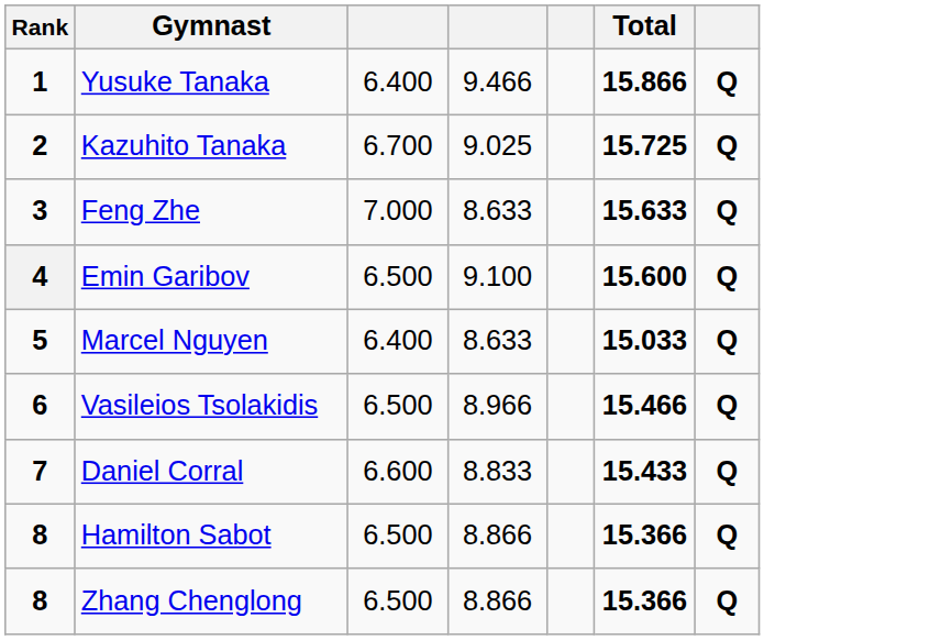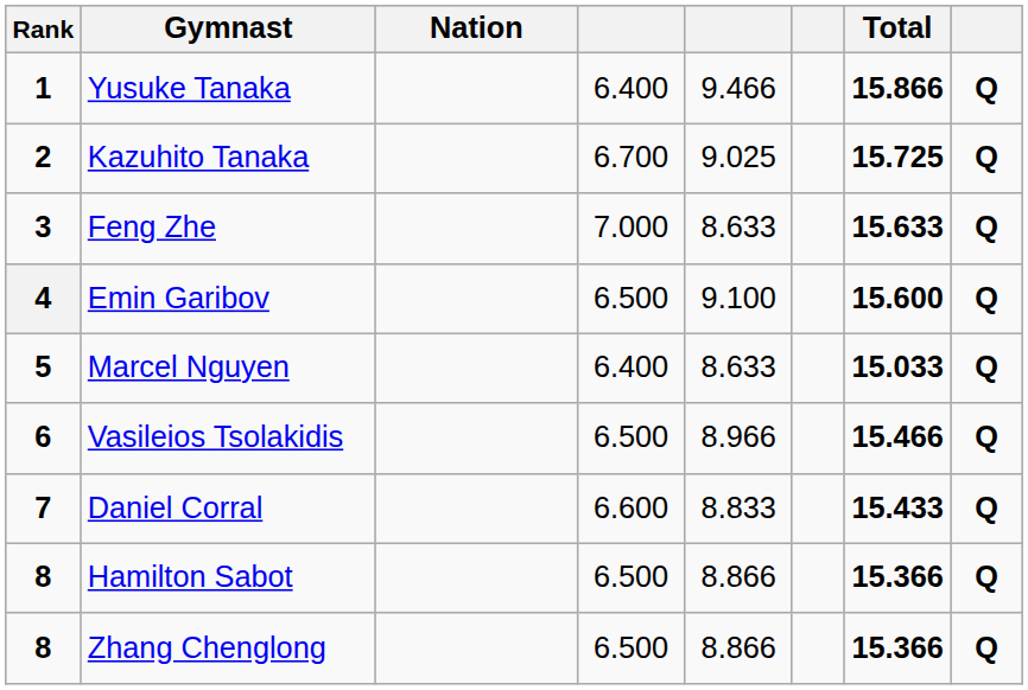+ column: Nation
